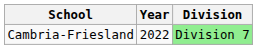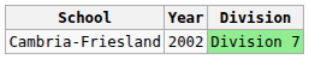Cambria-Friesland | Year: 2022 -> 2002
